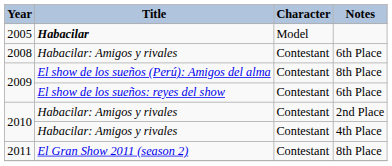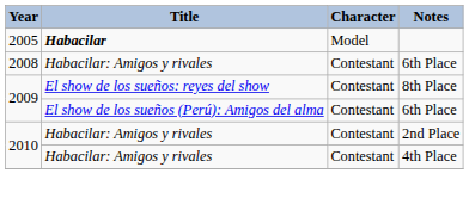2009 / 8th Place | Title: El show de los sueños (Perú): Amigos del alma -> El show de los sueños: reyes del show
2009 / 6th Place | Title: El show de los sueños: reyes del show -> El show de los sueños (Perú): Amigos del alma
- row: 2011 | El Gran Show 2011 (season 2) | Contestant | 8th Place
